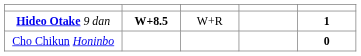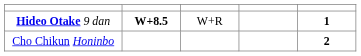Cho Chikun Honinbo | column 5: 0 -> 2
